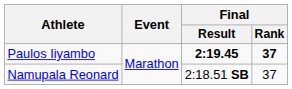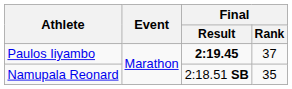Paulos Iiyambo | Final / Rank: bold -> normal
Namupala Reonard | Final / Rank: 37 -> 35
